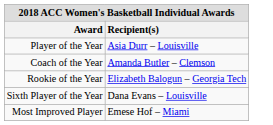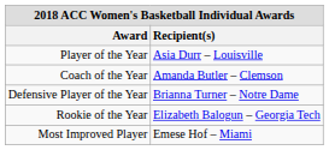+ row: Defensive Player of the Year | Brianna Turner – Notre Dame
- row: Sixth Player of the Year | Dana Evans – Louisville
